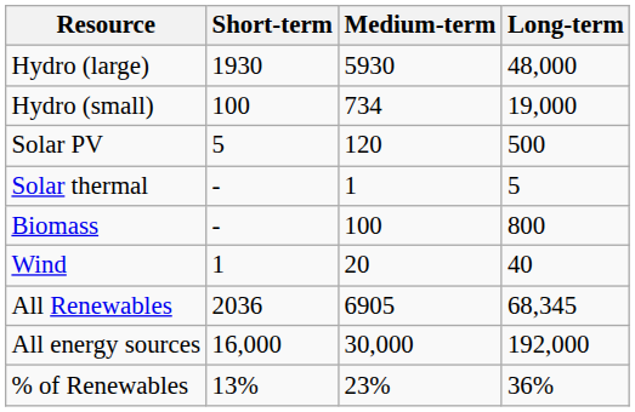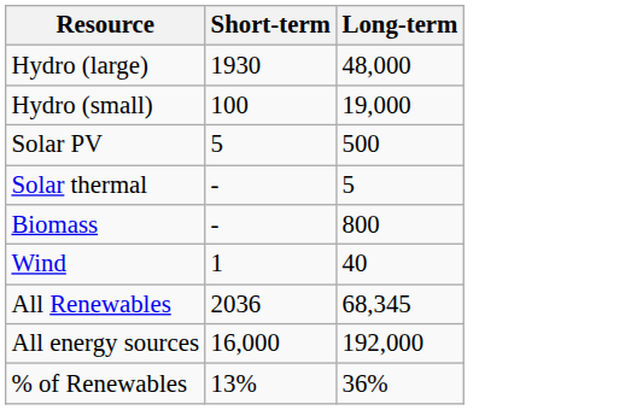- column: Medium-term | 5930 | 734 | 120 | 1 | 100 | 20 | 6905 | 30,000 | 23%
